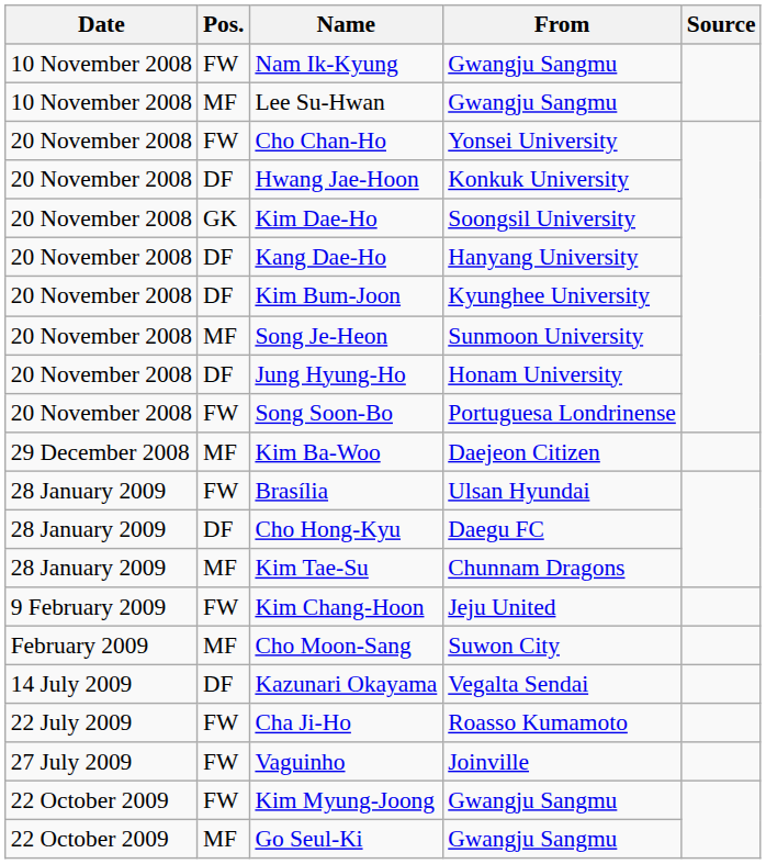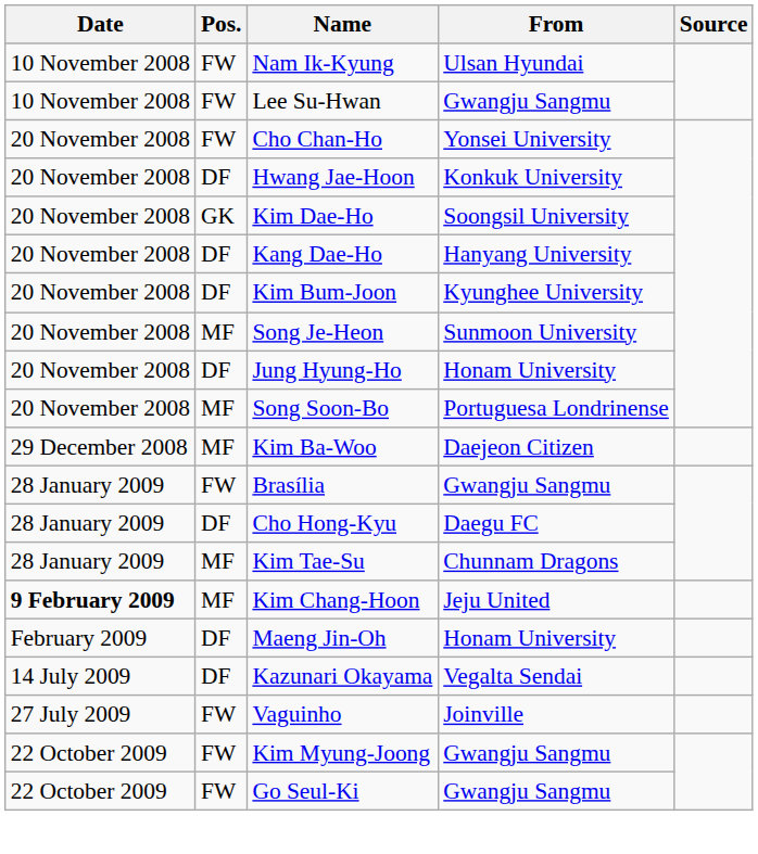Nam Ik-Kyung | From: Gwangju Sangmu -> Ulsan Hyundai
Lee Su-Hwan | Pos.: MF -> FW
Song Soon-Bo | Pos.: FW -> MF
Brasília | From: Ulsan Hyundai -> Gwangju Sangmu
Kim Chang-Hoon | Date: normal -> bold
Kim Chang-Hoon | Pos.: FW -> MF
- row: February 2009 | MF | Cho Moon-Sang | Suwon City
+ row: February 2009 | DF | Maeng Jin-Oh | Honam University
- row: 22 July 2009 | FW | Cha Ji-Ho | Roasso Kumamoto
Go Seul-Ki | Pos.: MF -> FW
